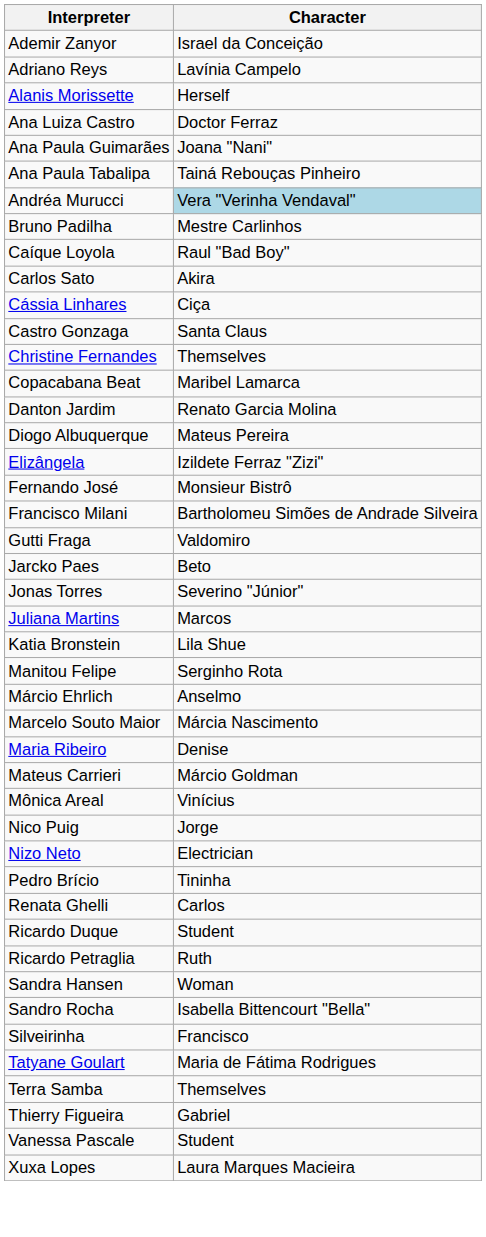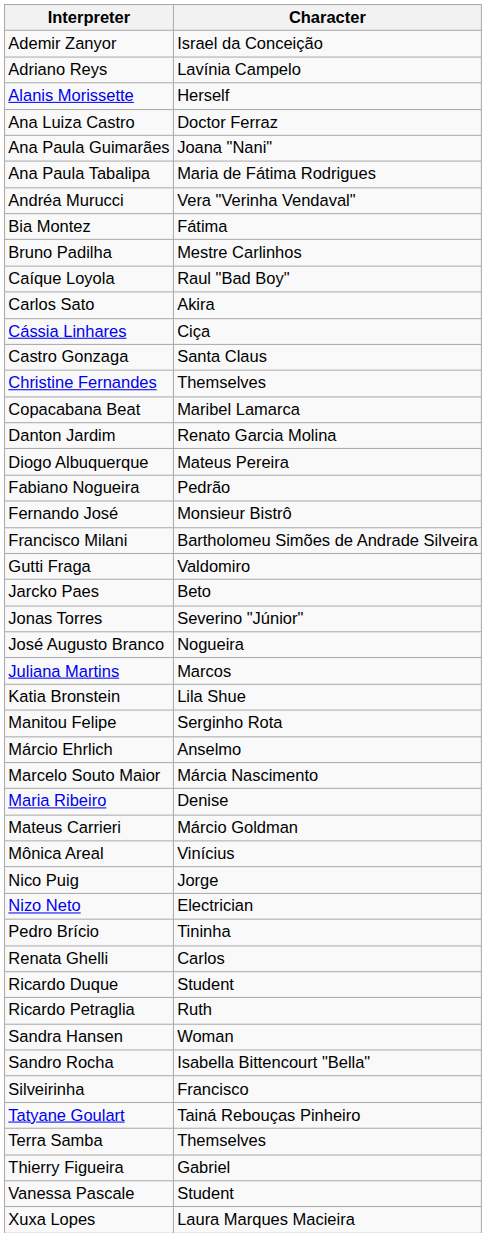Ana Paula Tabalipa | Character: Tainá Rebouças Pinheiro -> Maria de Fátima Rodrigues
Andréa Murucci | Character: lightblue background -> no background
+ row: Bia Montez | Fátima
- row: Elizângela | Izildete Ferraz "Zizi"
+ row: Fabiano Nogueira | Pedrão
+ row: José Augusto Branco | Nogueira
Tatyane Goulart | Character: Maria de Fátima Rodrigues -> Tainá Rebouças Pinheiro
